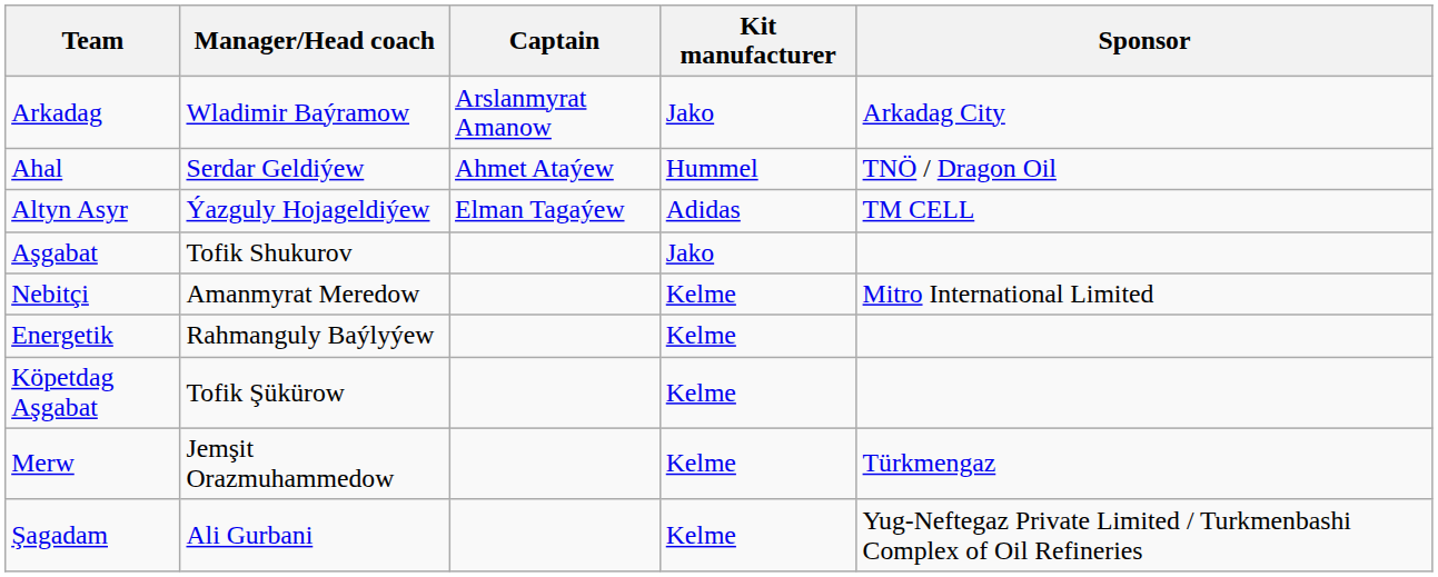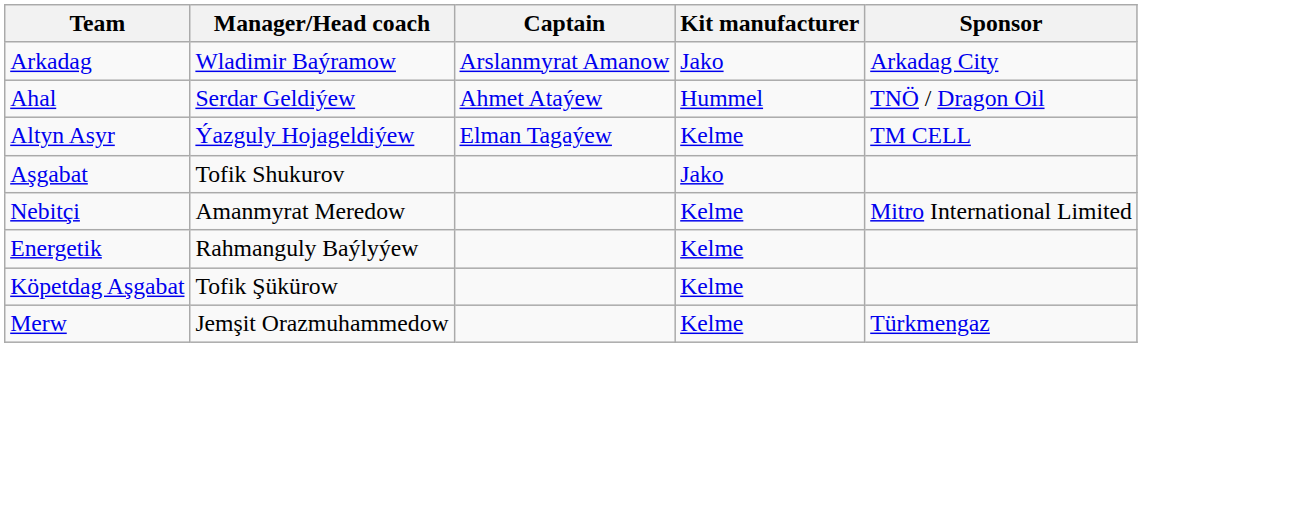Altyn Asyr | Kit manufacturer: Adidas -> Kelme
- row: Şagadam | Ali Gurbani | Kelme | Yug-Neftegaz Private Limited / Turkmenbashi Complex of Oil Refineries
